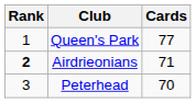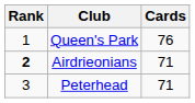Queen's Park | Cards: 77 -> 76
Peterhead | Cards: 70 -> 71
